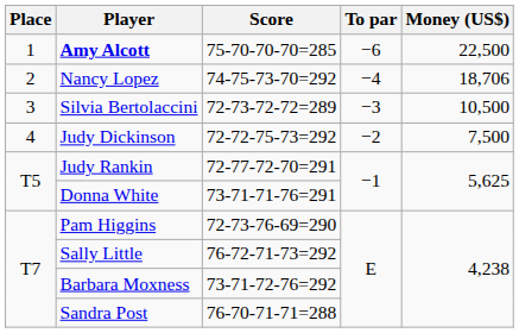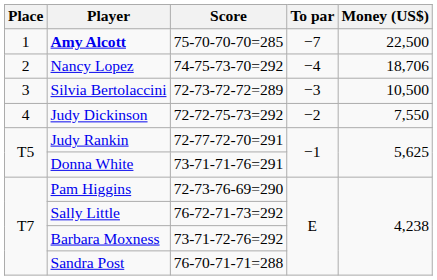Amy Alcott | To par: −6 -> −7
Judy Dickinson | Money (US$): 7,500 -> 7,550
